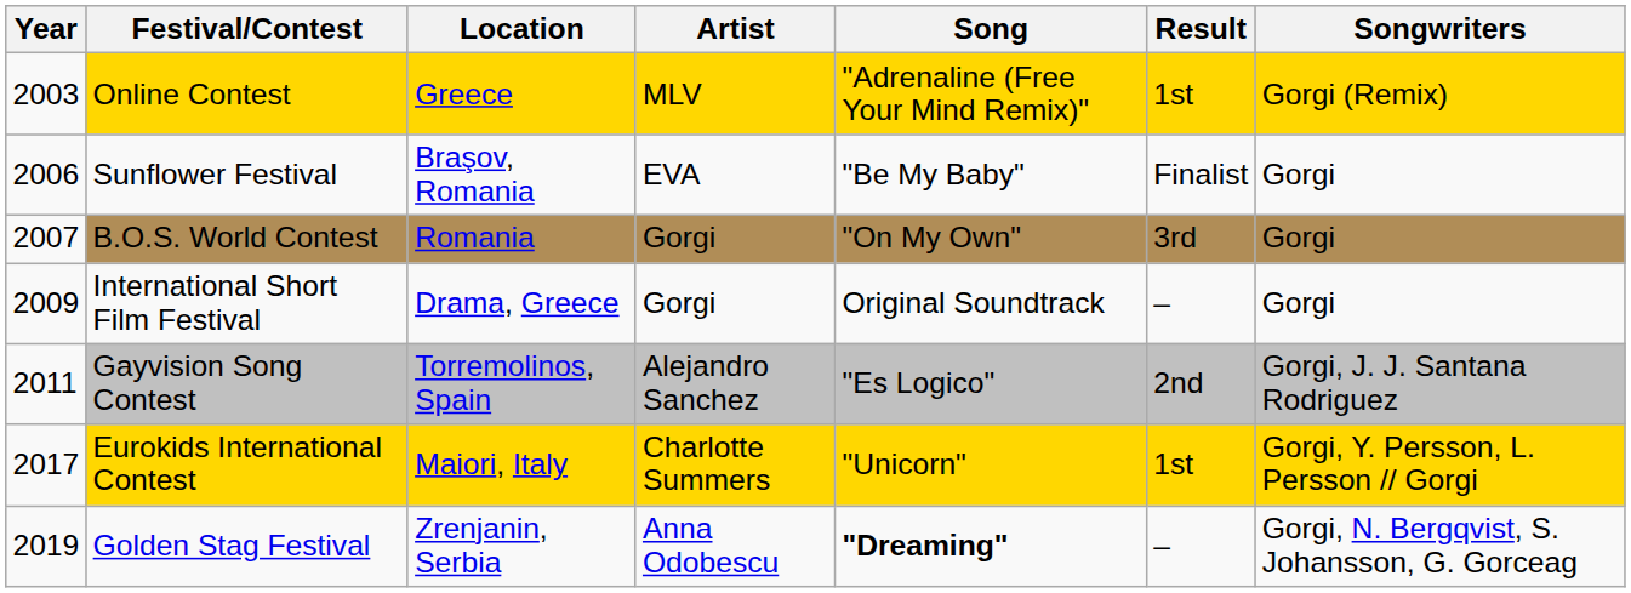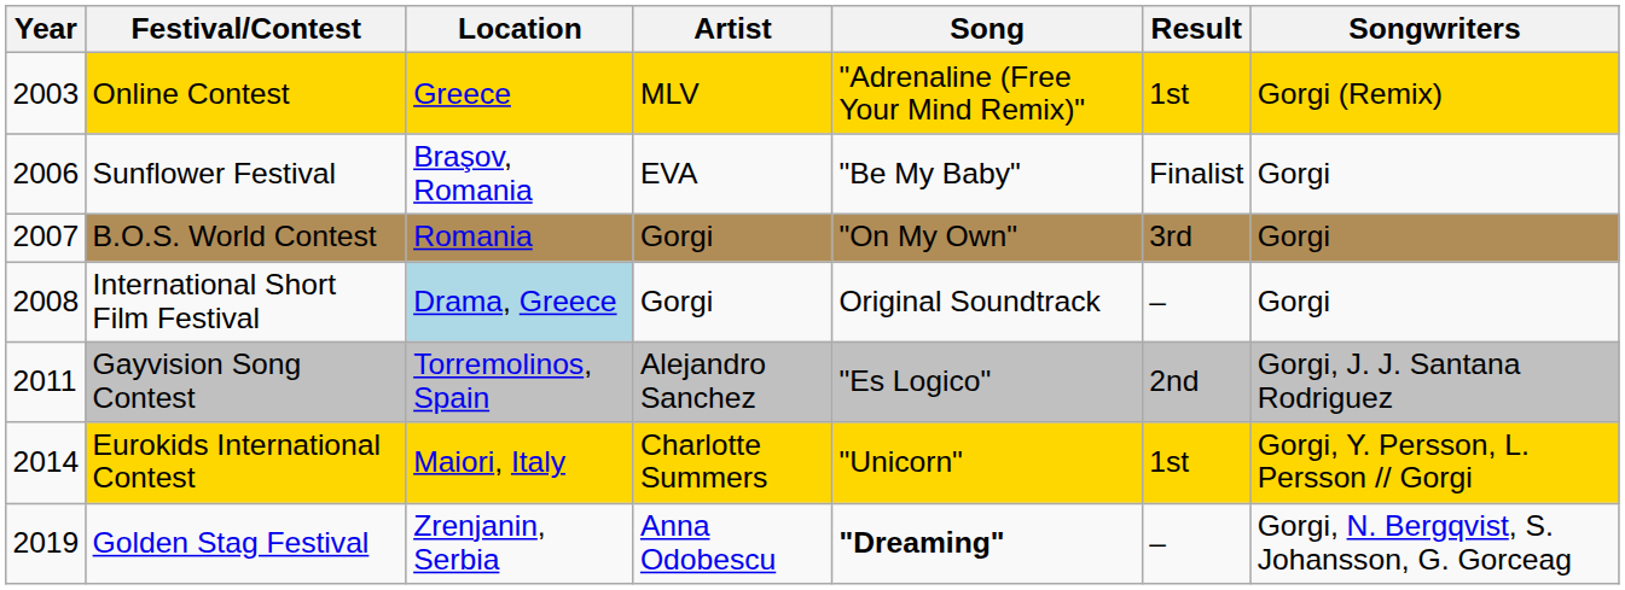International Short Film Festival | Year: 2009 -> 2008
International Short Film Festival | Location: no background -> lightblue background
Eurokids International Contest | Year: 2017 -> 2014
